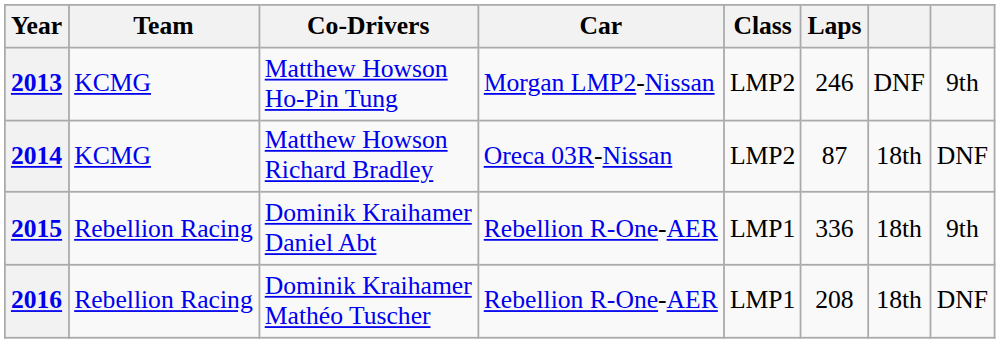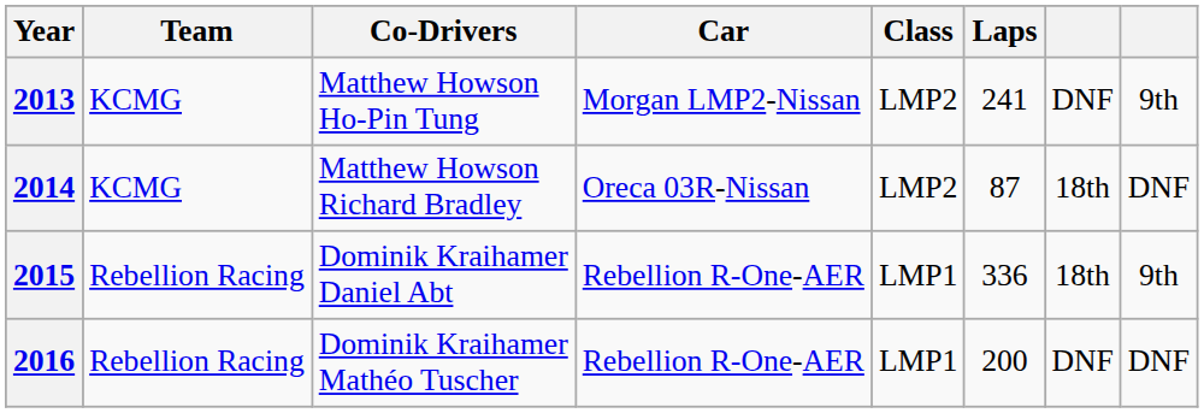2013 | Laps: 246 -> 241
2016 | Laps: 208 -> 200
2016 | column 7: 18th -> DNF
